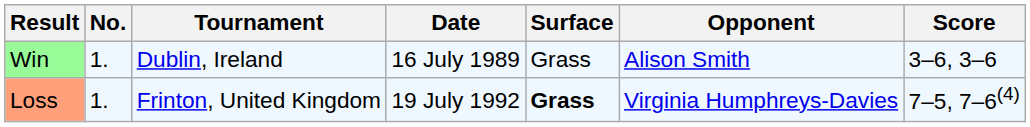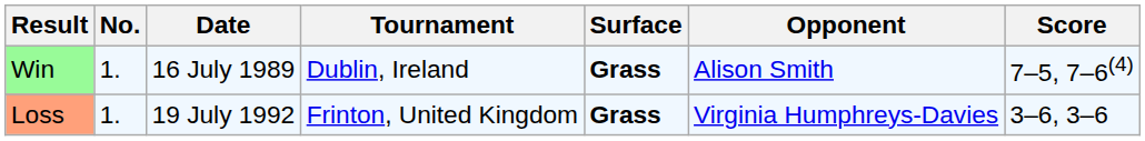columns swapped: Date <-> Tournament
Win | Surface: normal -> bold
Win | Score: 3–6, 3–6 -> 7–5, 7–6(4)
Loss | Score: 7–5, 7–6(4) -> 3–6, 3–6
